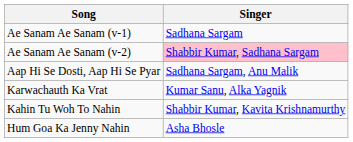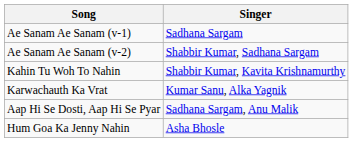Ae Sanam Ae Sanam (v-2) | Singer: pink background -> no background
rows swapped: Aap Hi Se Dosti, Aap Hi Se Pyar <-> Kahin Tu Woh To Nahin
